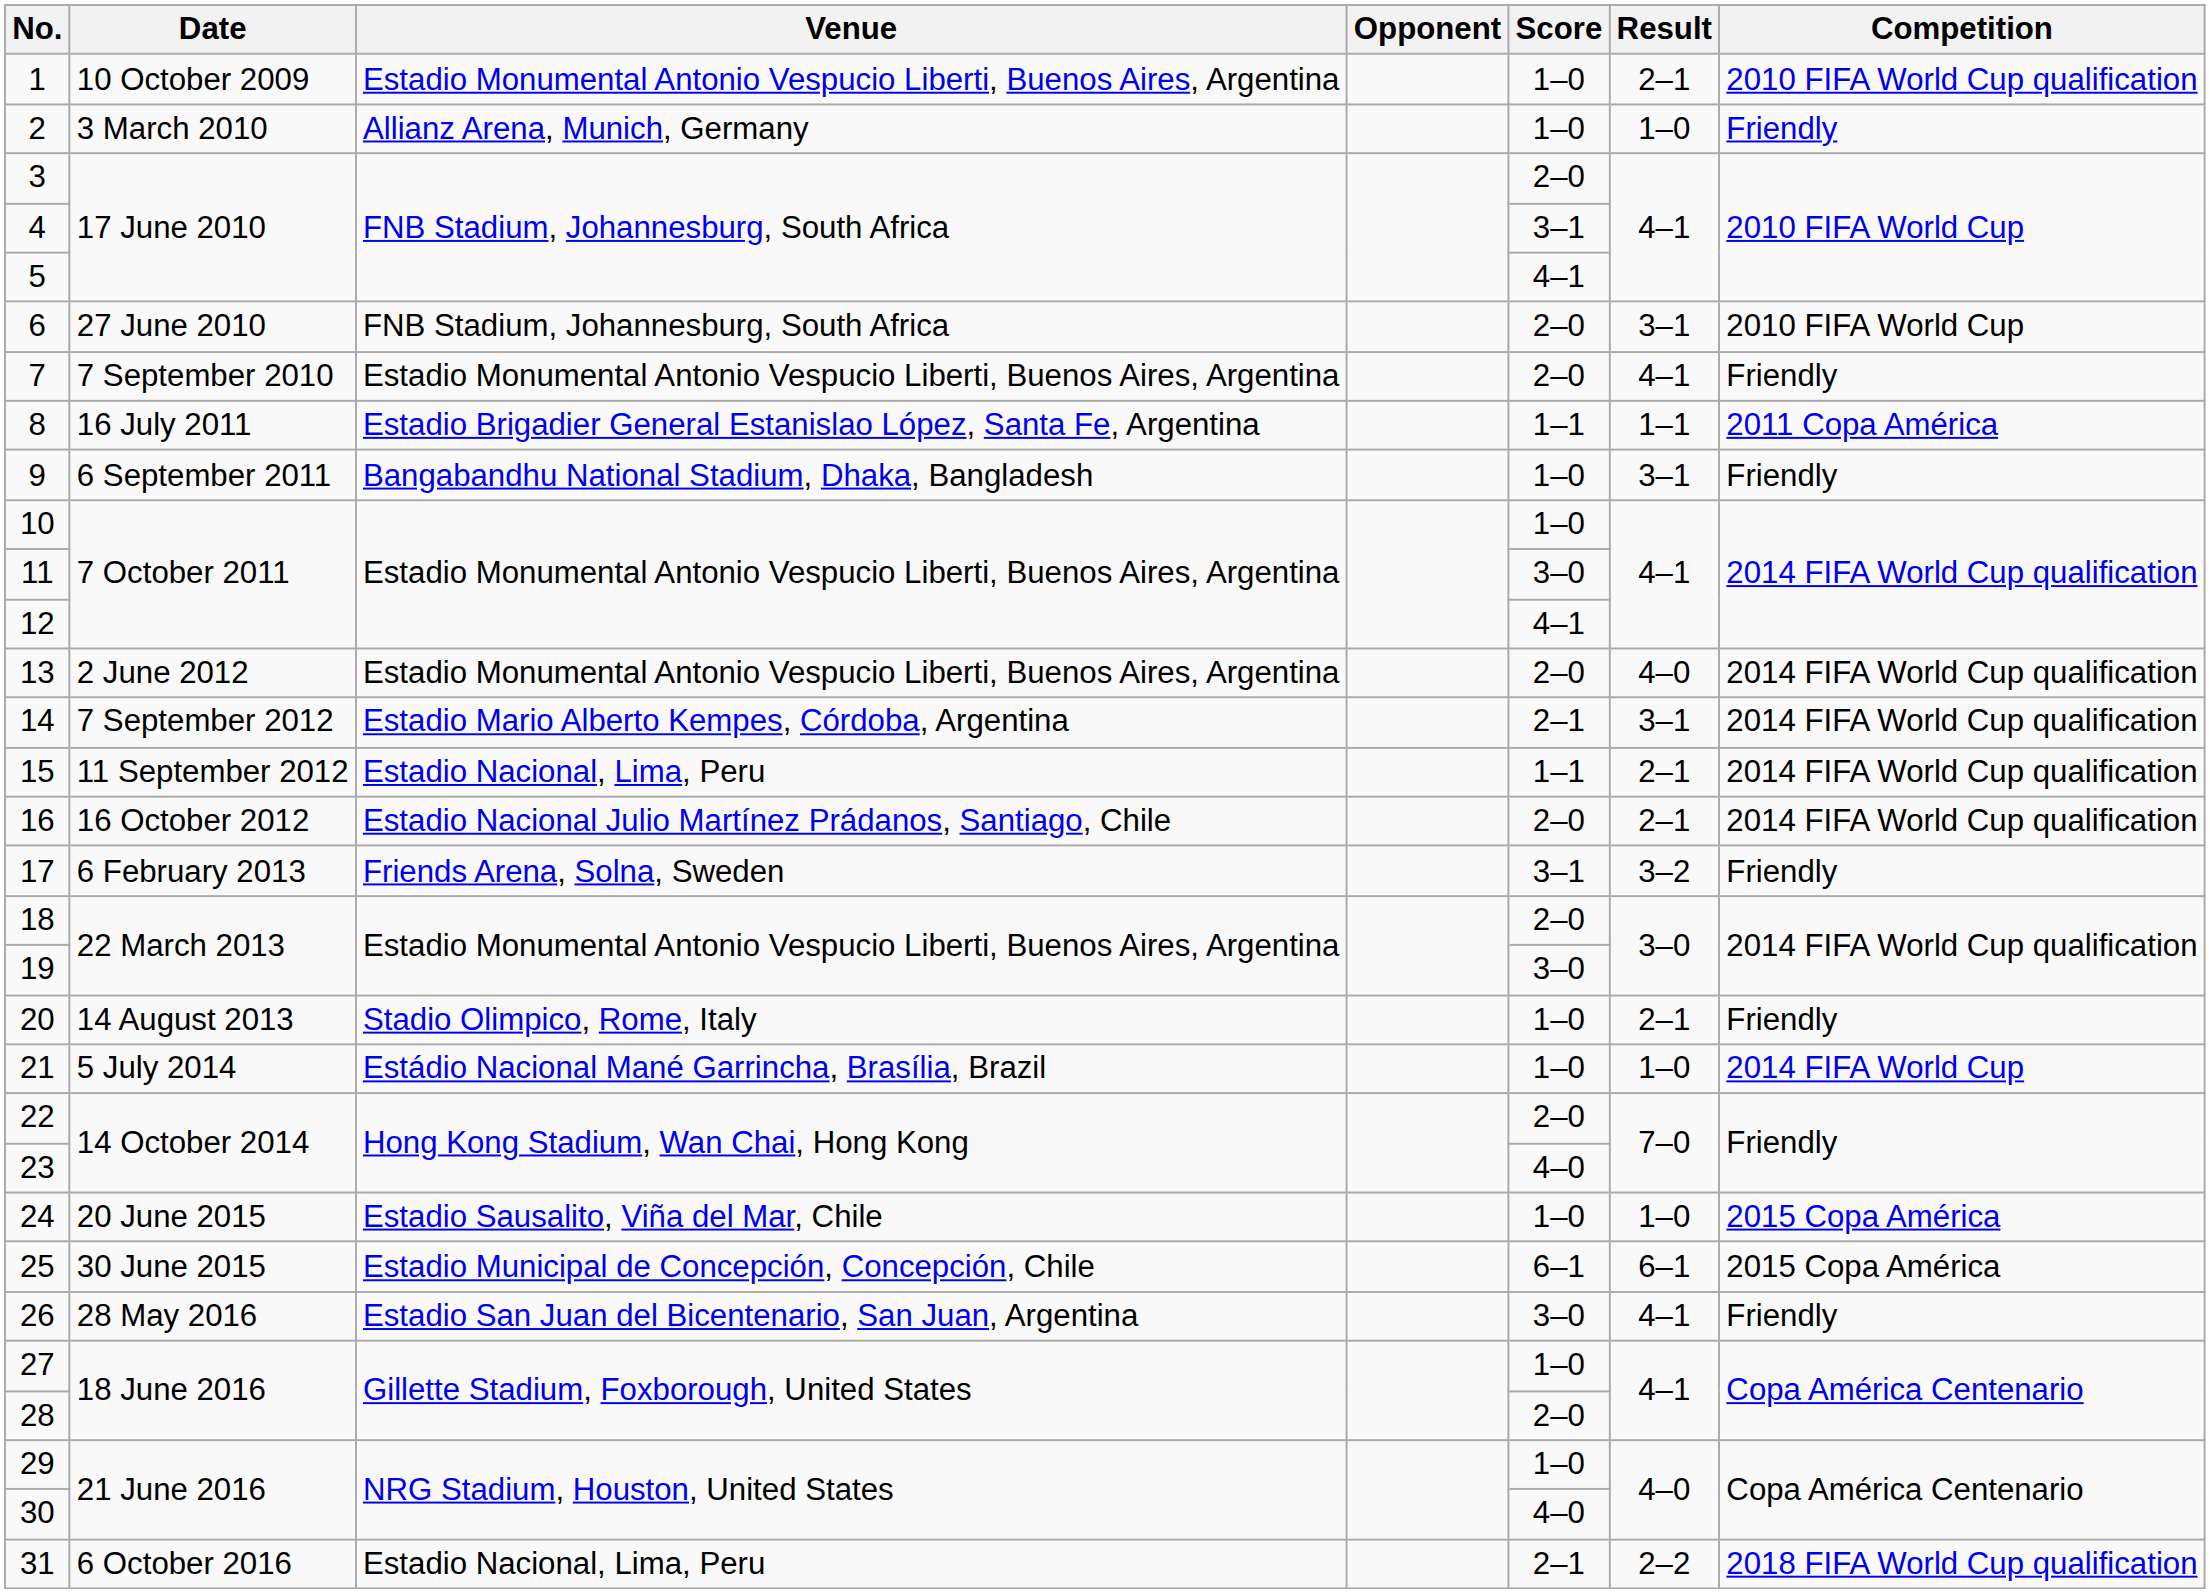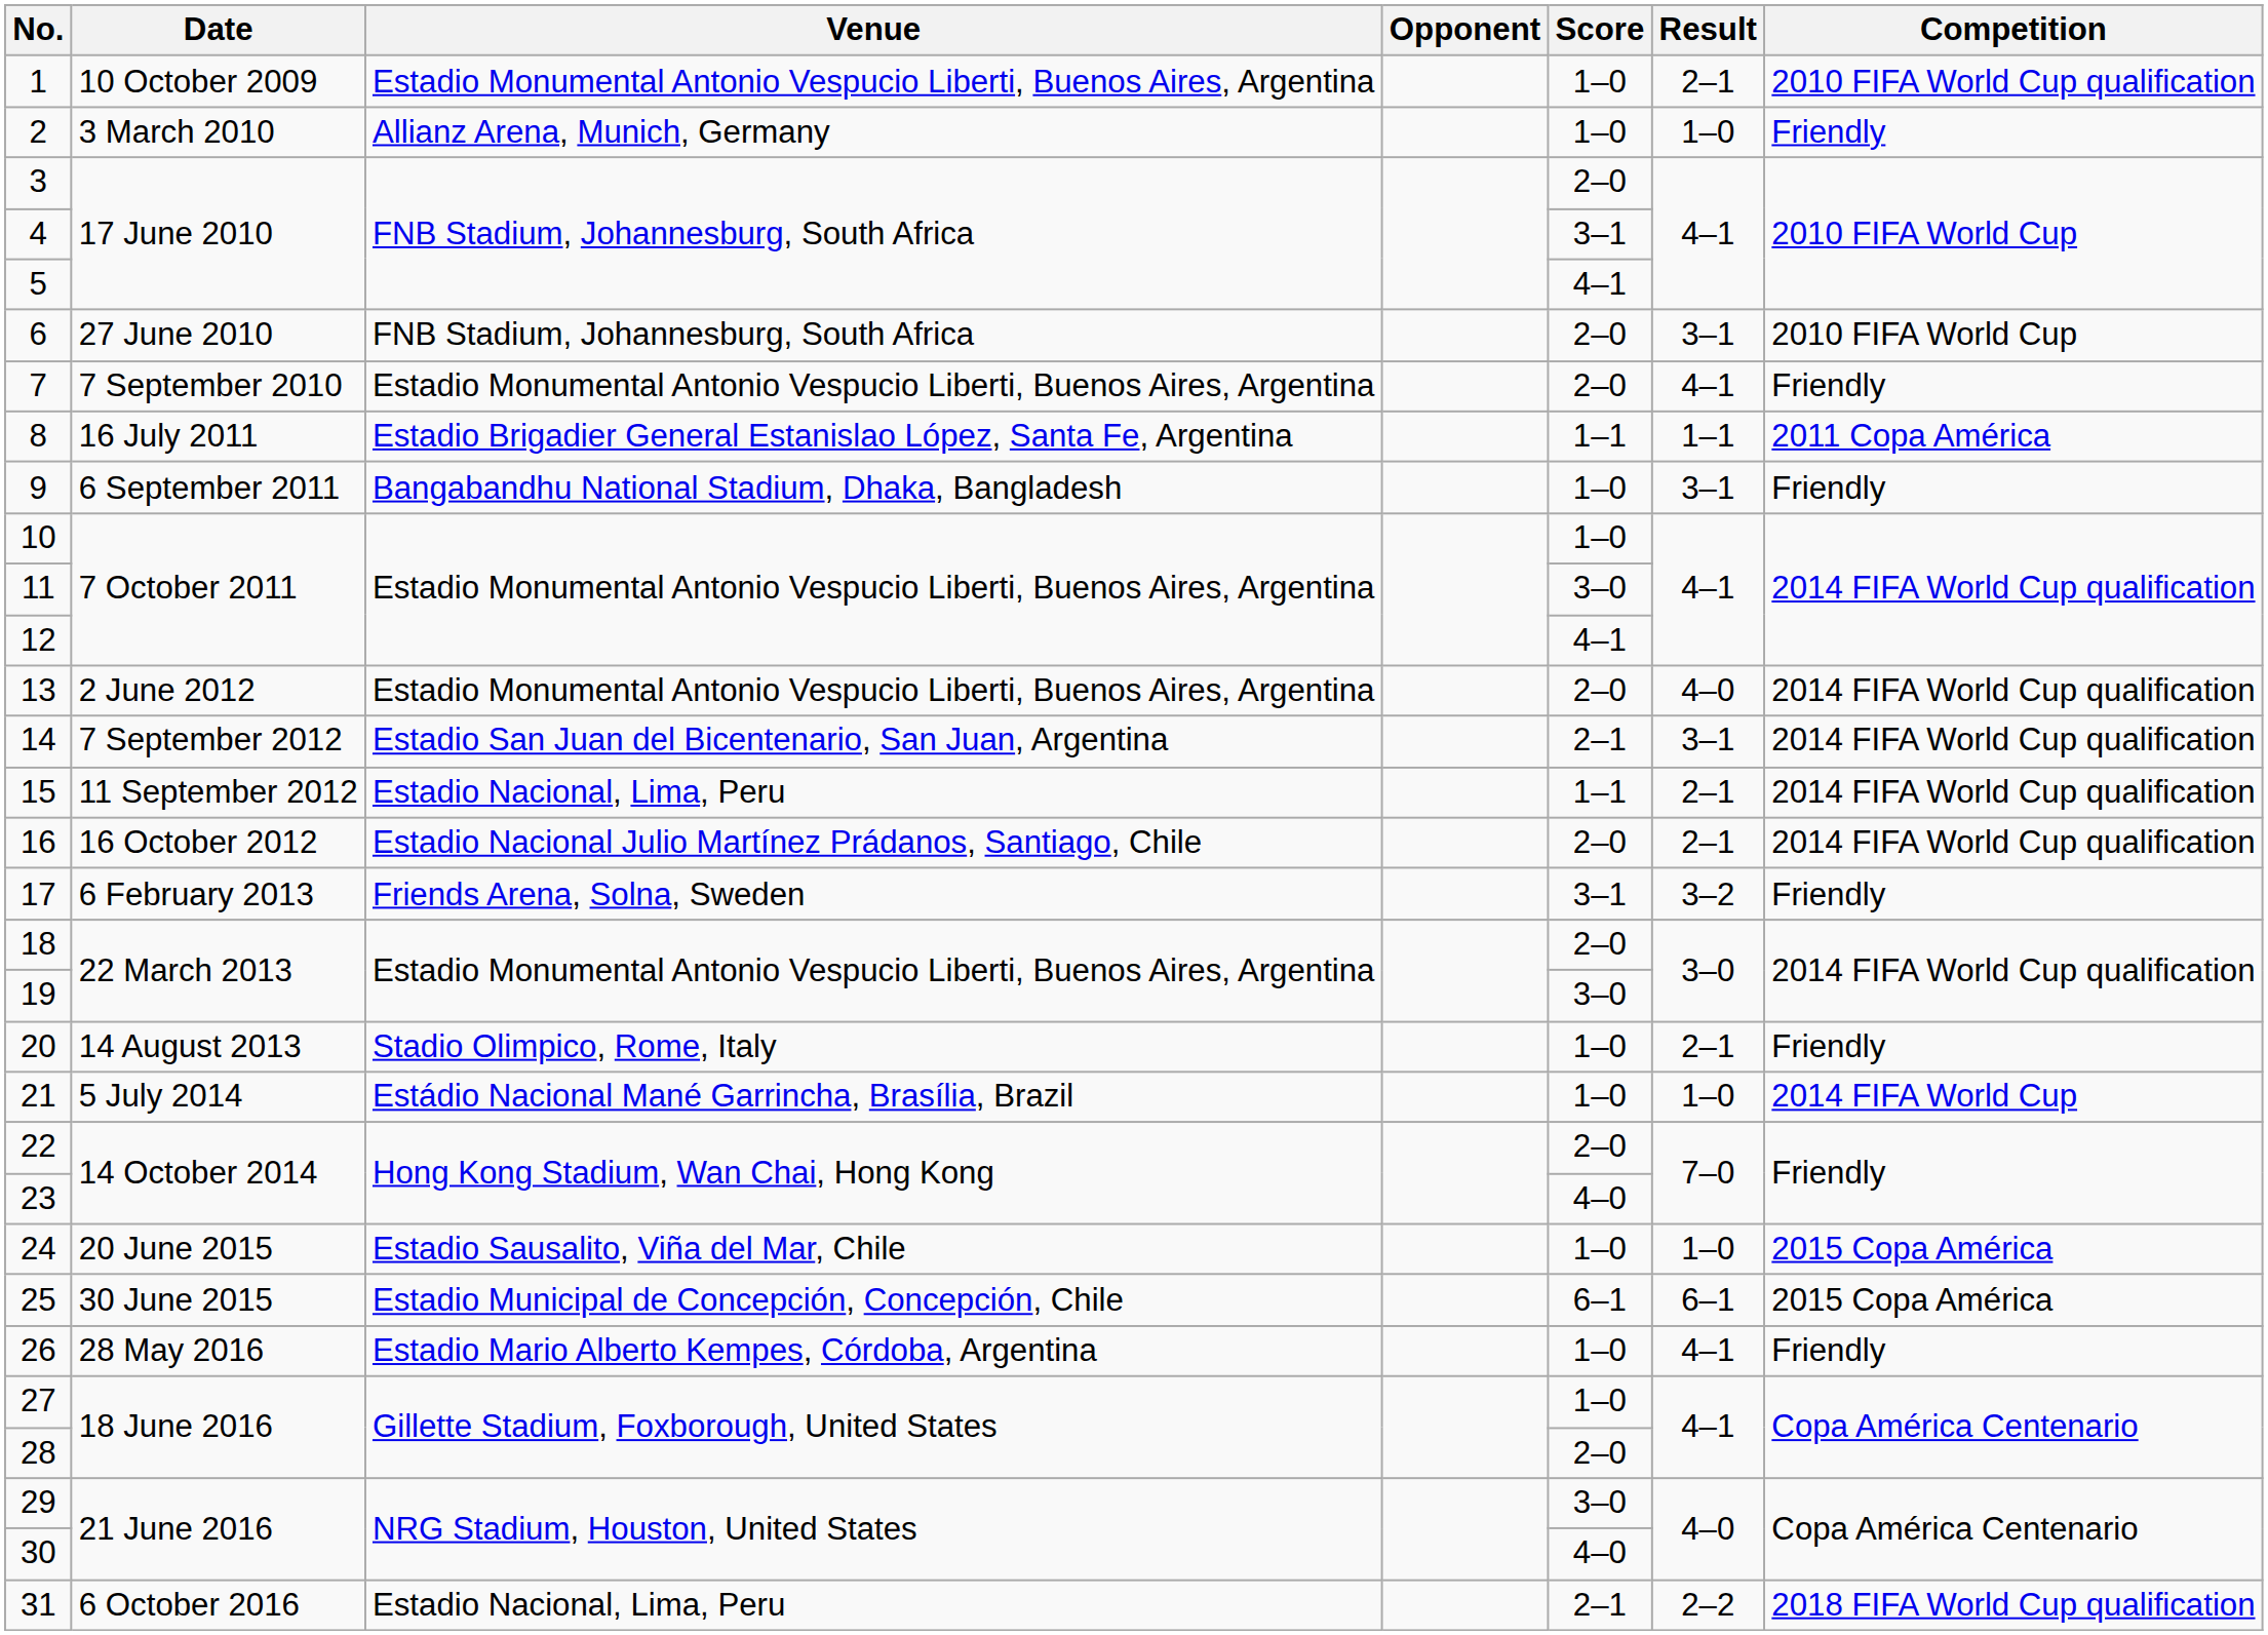14 | Venue: Estadio Mario Alberto Kempes, Córdoba, Argentina -> Estadio San Juan del Bicentenario, San Juan, Argentina
26 | Venue: Estadio San Juan del Bicentenario, San Juan, Argentina -> Estadio Mario Alberto Kempes, Córdoba, Argentina
26 | Score: 3–0 -> 1–0
29 | Score: 1–0 -> 3–0
